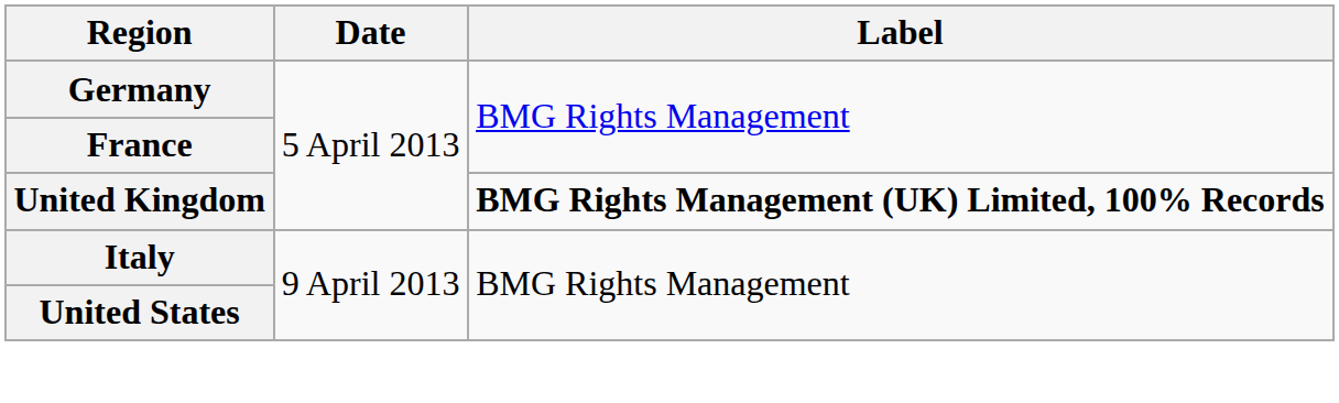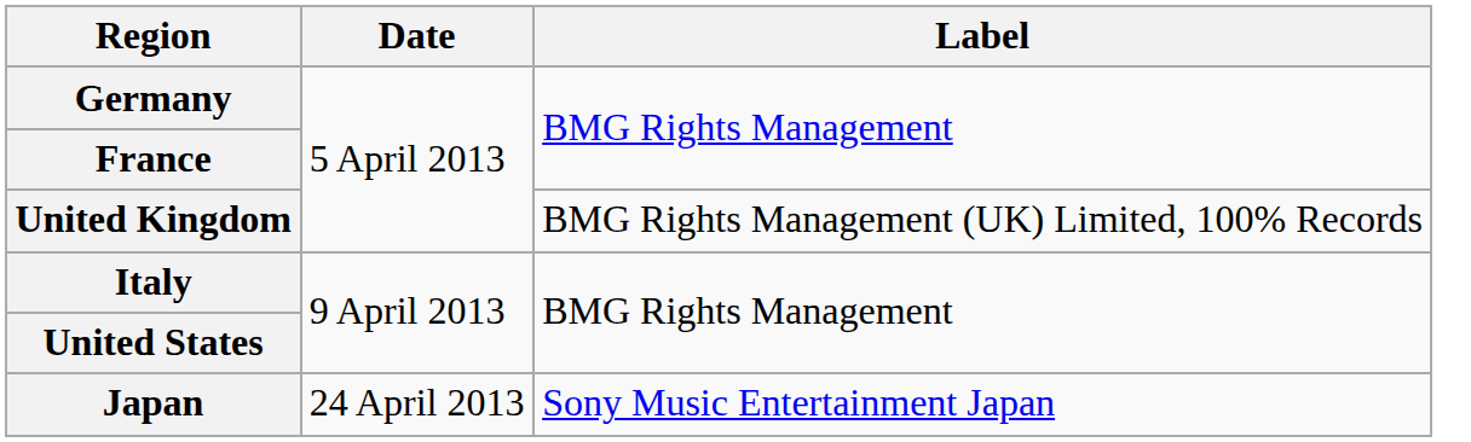United Kingdom | Label: bold -> normal
+ row: Japan | 24 April 2013 | Sony Music Entertainment Japan
